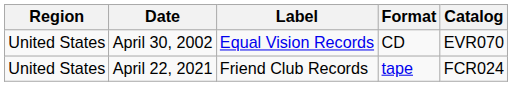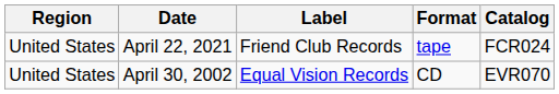rows swapped: April 30, 2002 <-> April 22, 2021
